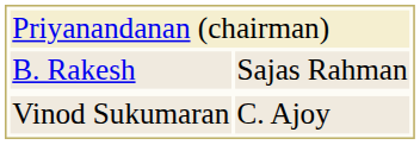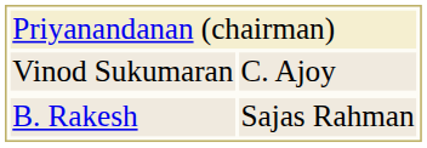rows swapped: B. Rakesh <-> Vinod Sukumaran
